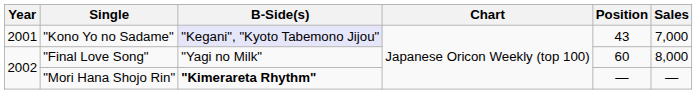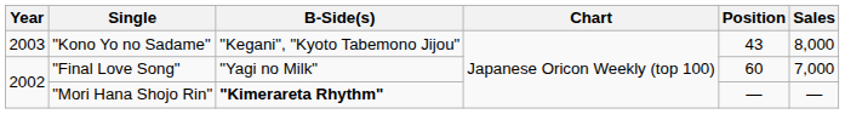"Kono Yo no Sadame" | Year: 2001 -> 2003
"Kono Yo no Sadame" | B-Side(s): lavender background -> no background
"Kono Yo no Sadame" | Sales: 7,000 -> 8,000
"Final Love Song" | Sales: 8,000 -> 7,000
